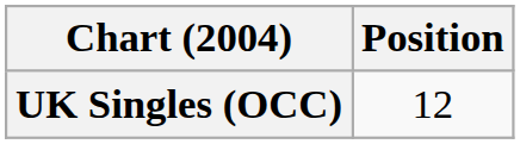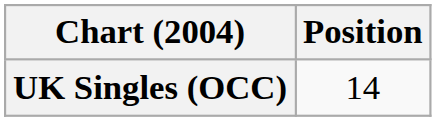UK Singles (OCC) | Position: 12 -> 14
